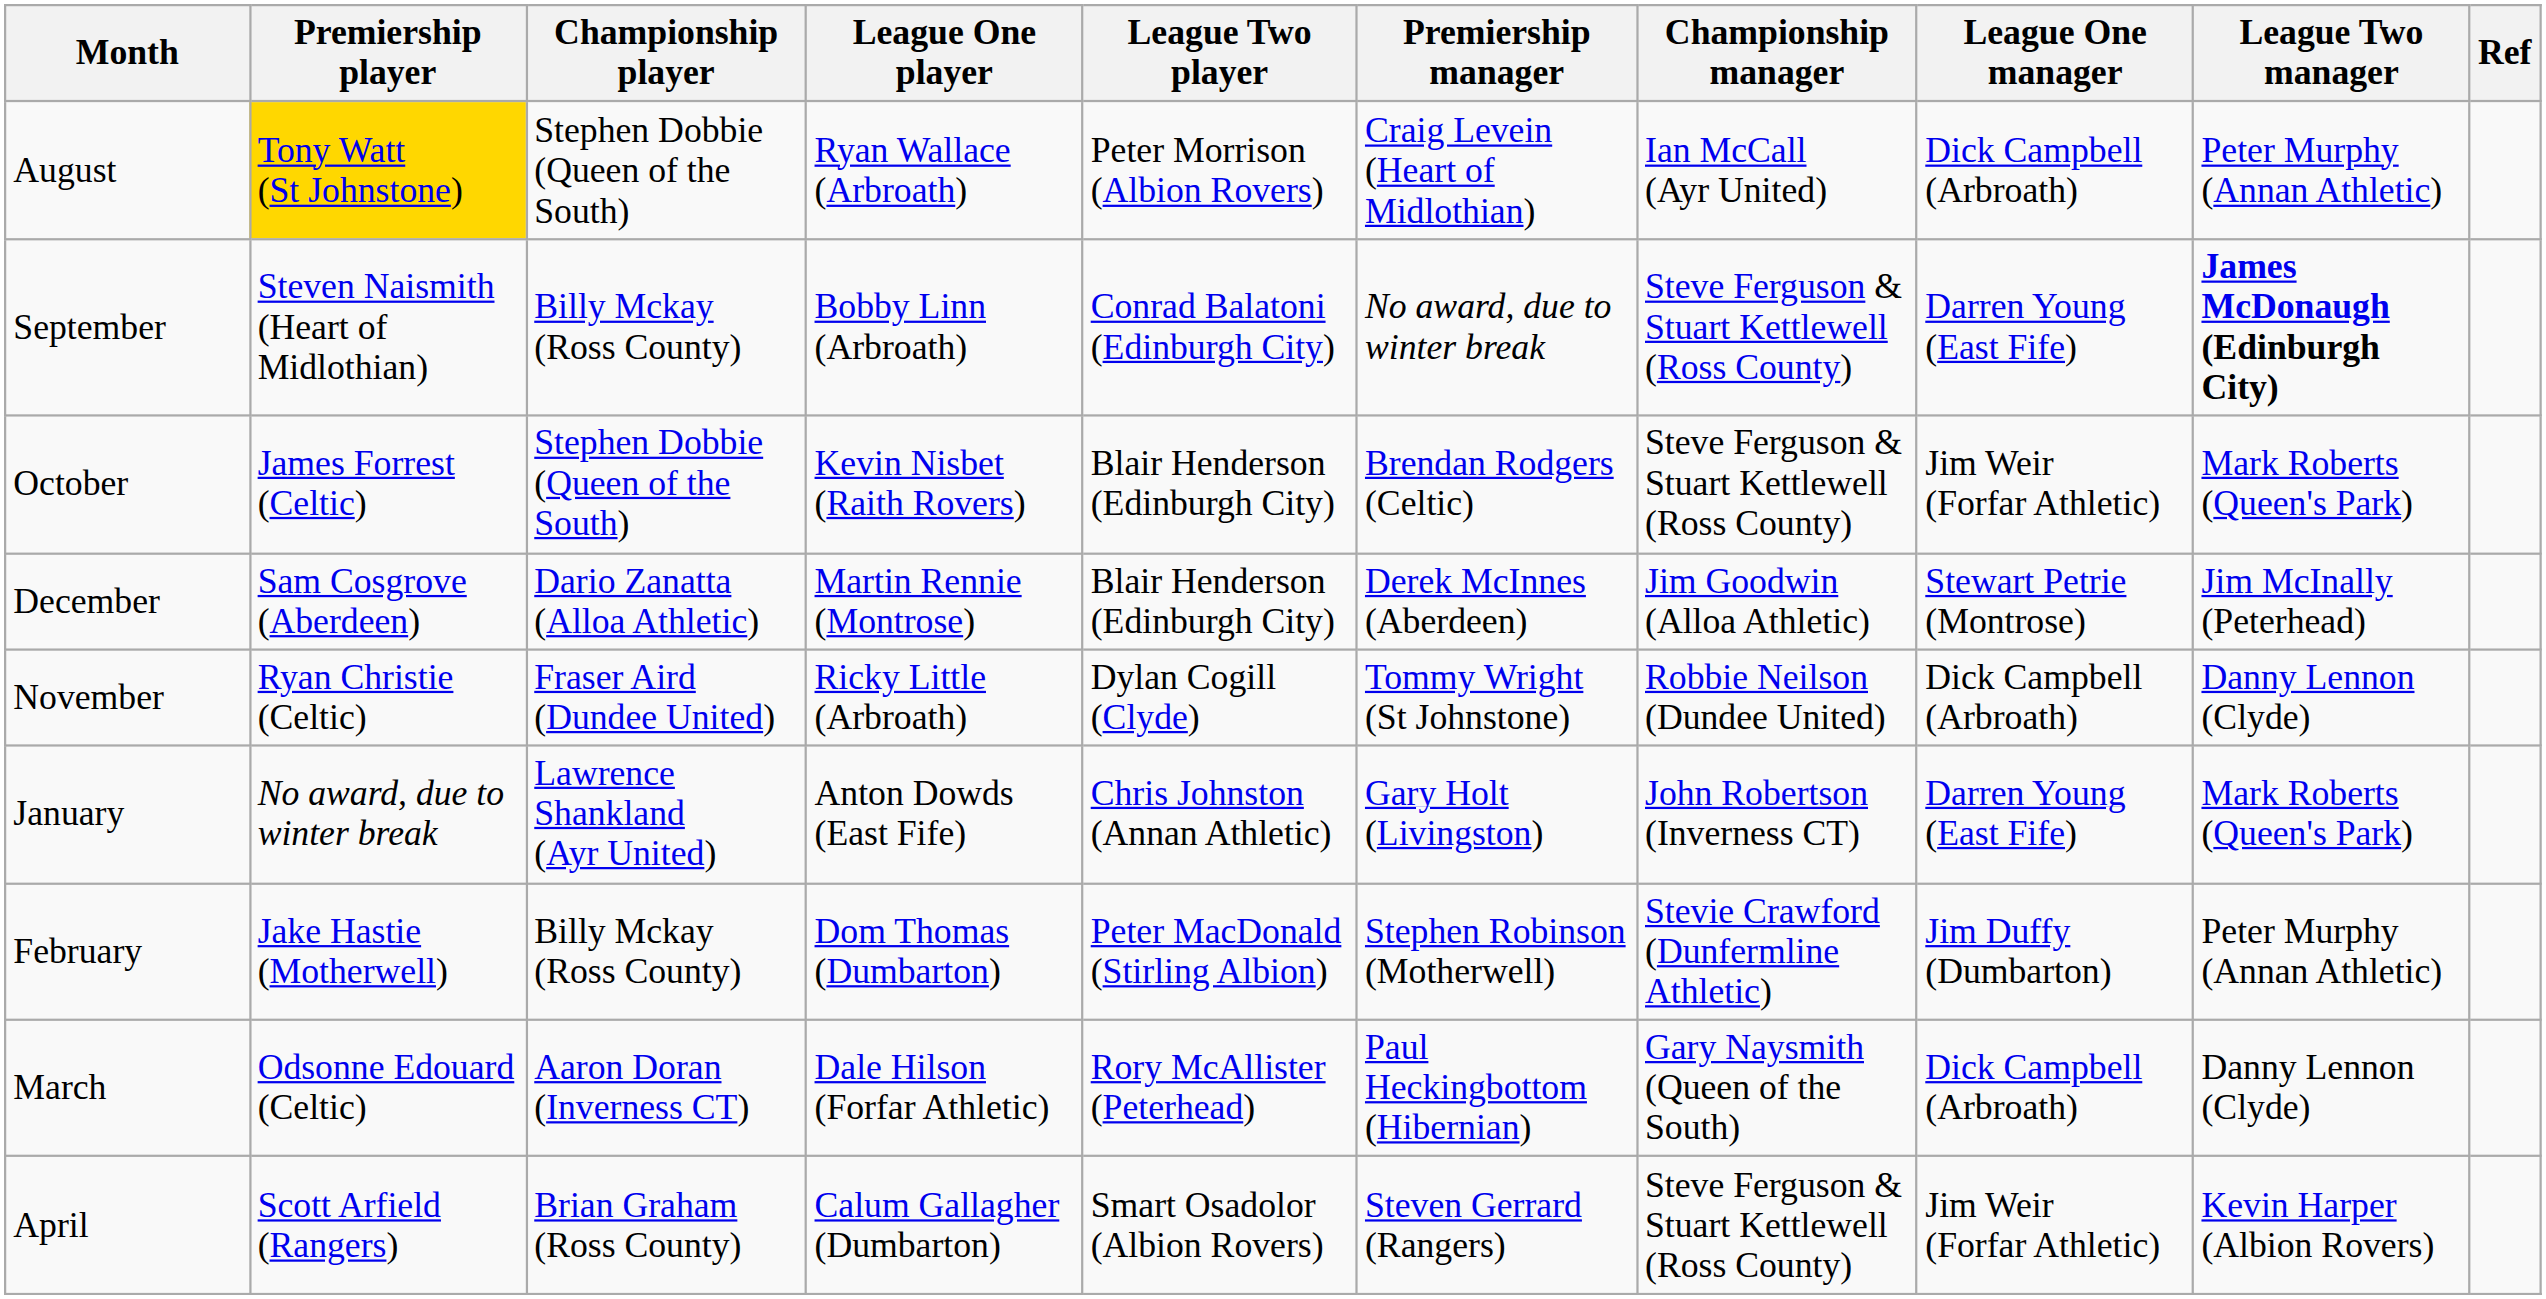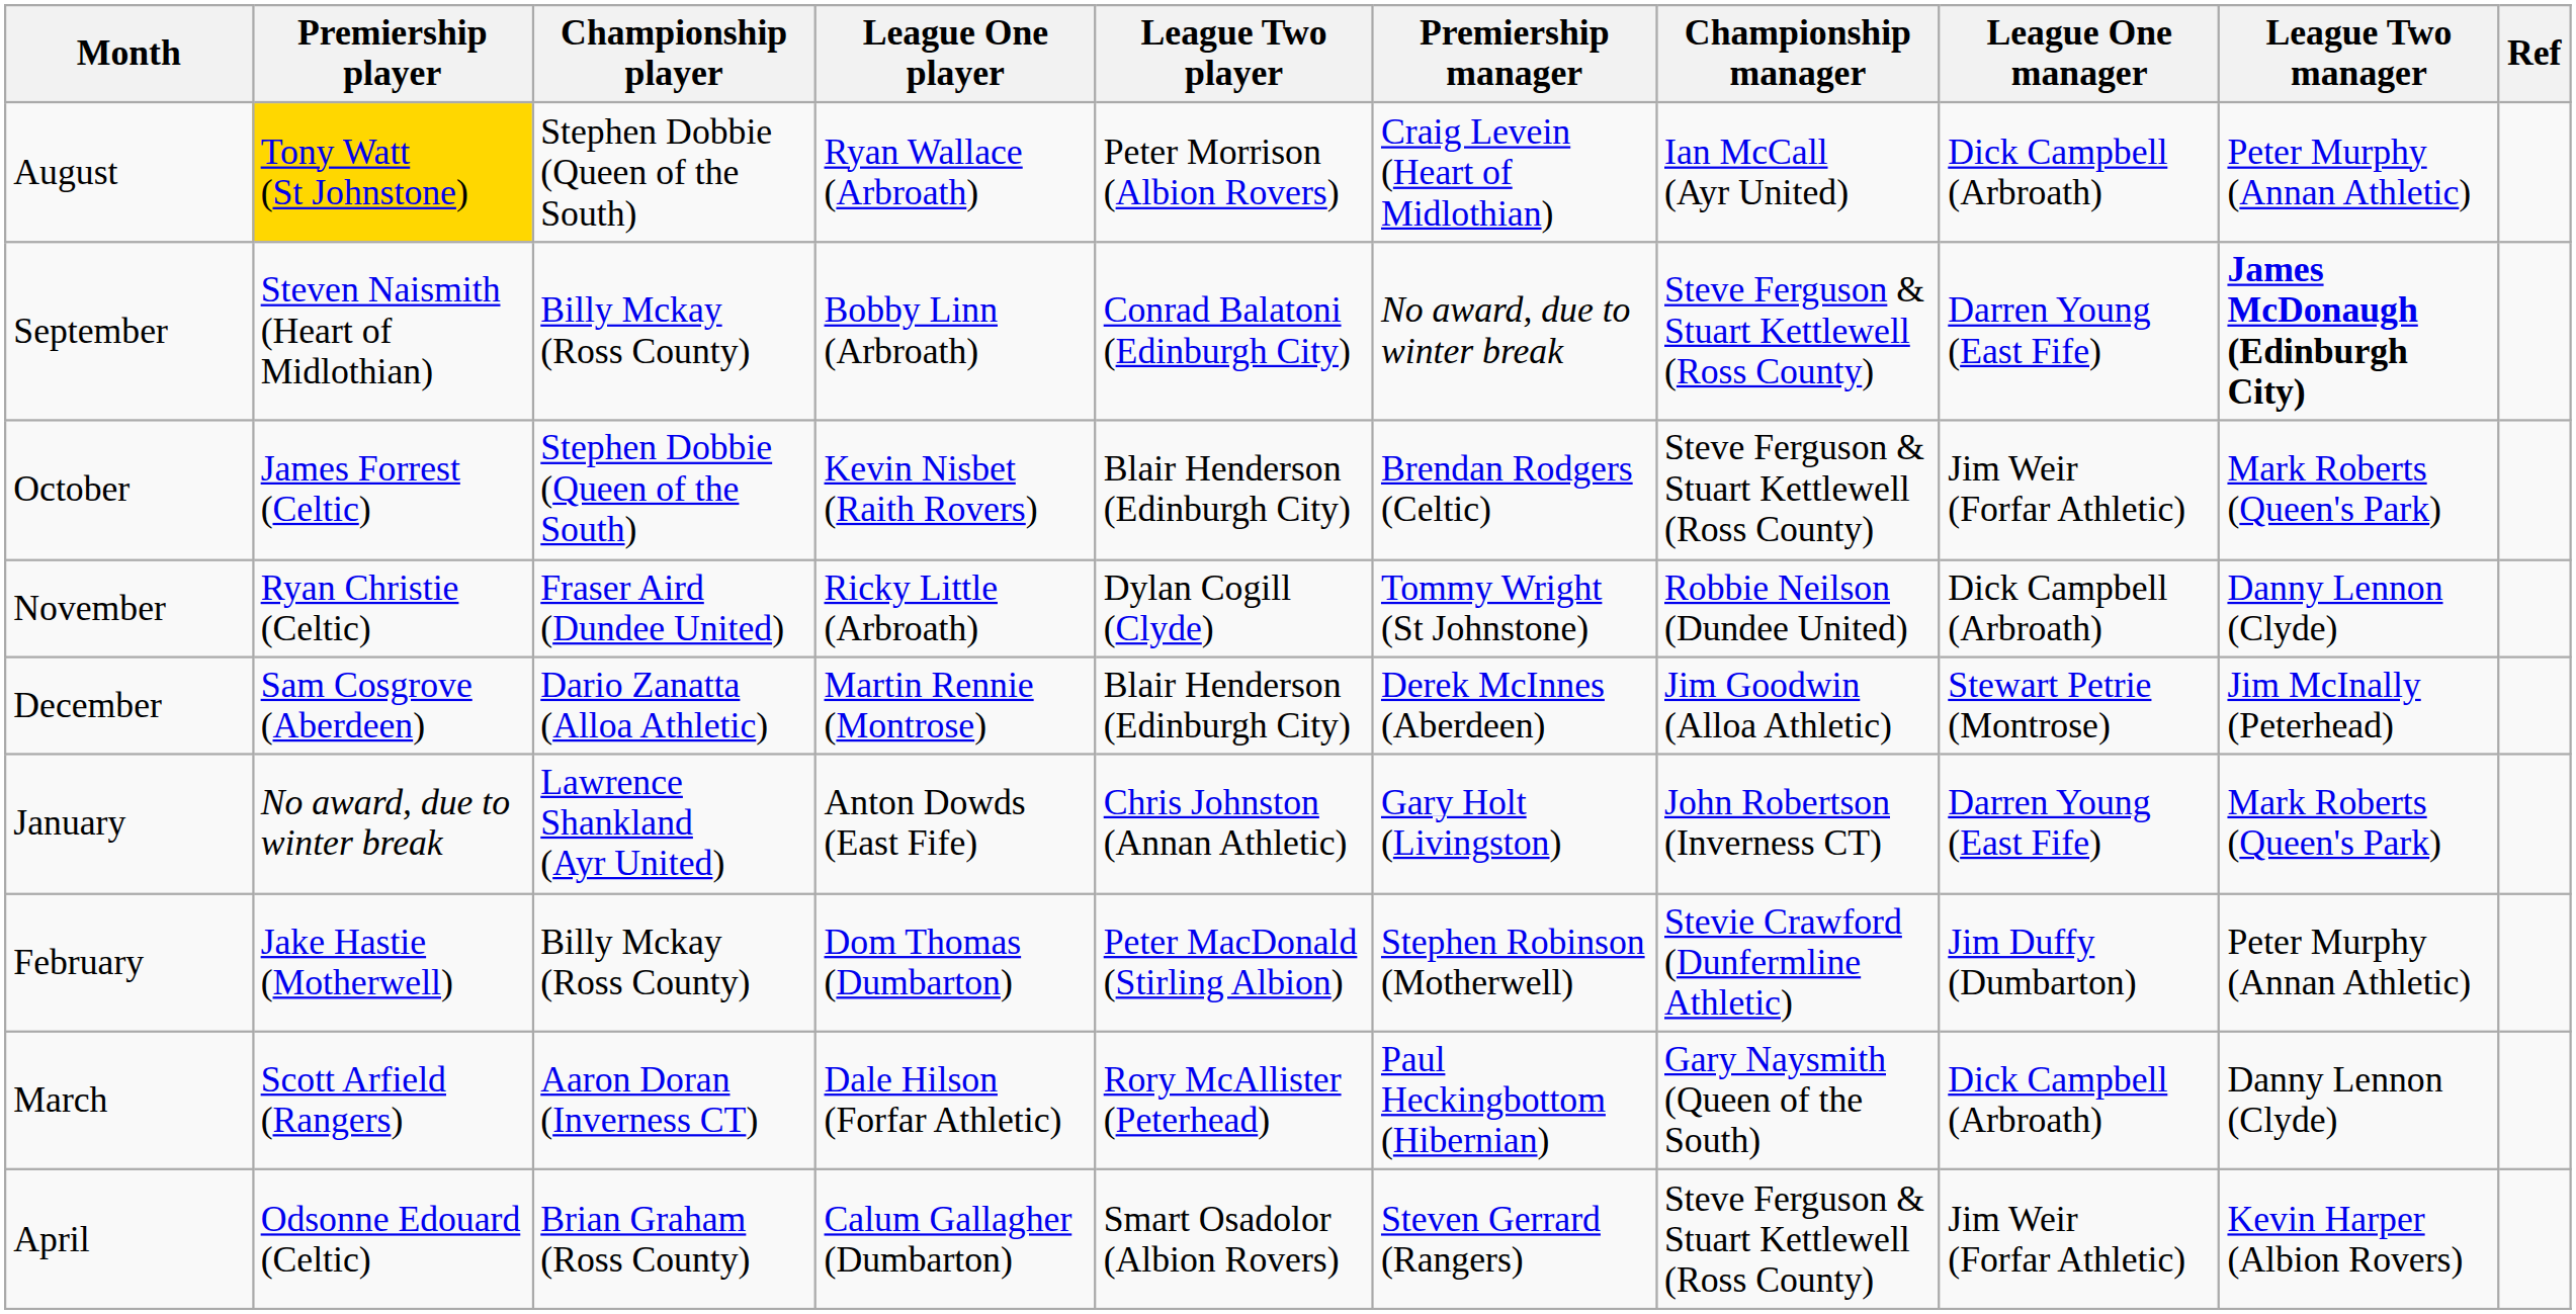rows swapped: November <-> December
March | Premiership player: Odsonne Edouard (Celtic) -> Scott Arfield (Rangers)
April | Premiership player: Scott Arfield (Rangers) -> Odsonne Edouard (Celtic)
